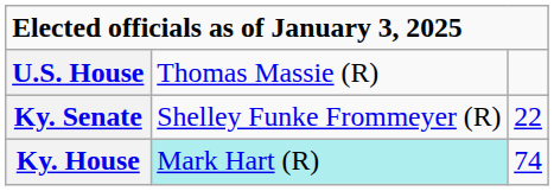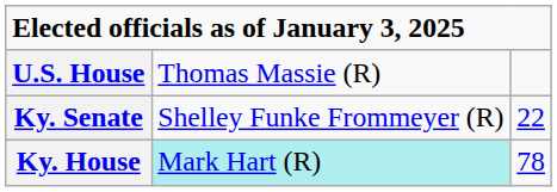Ky. House | column 3: 74 -> 78
